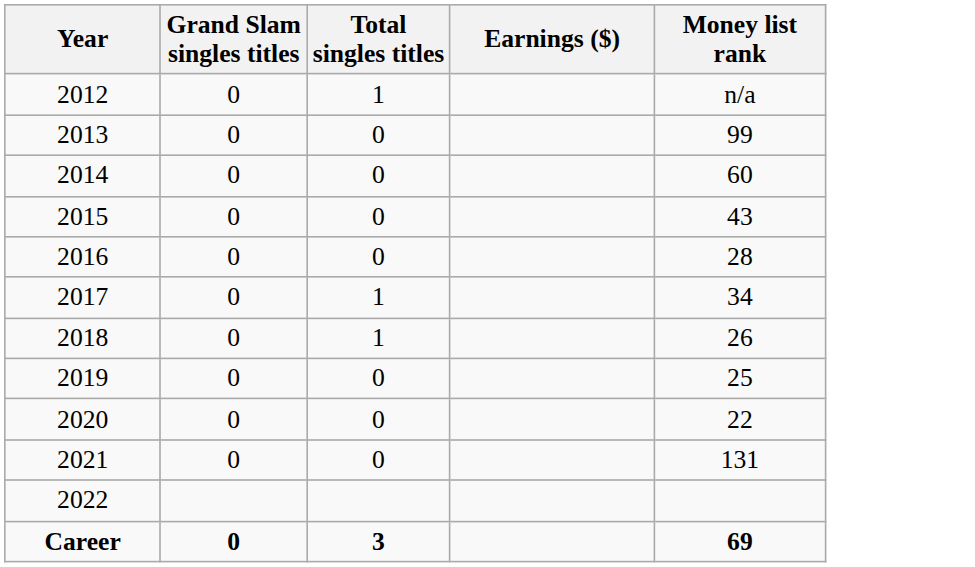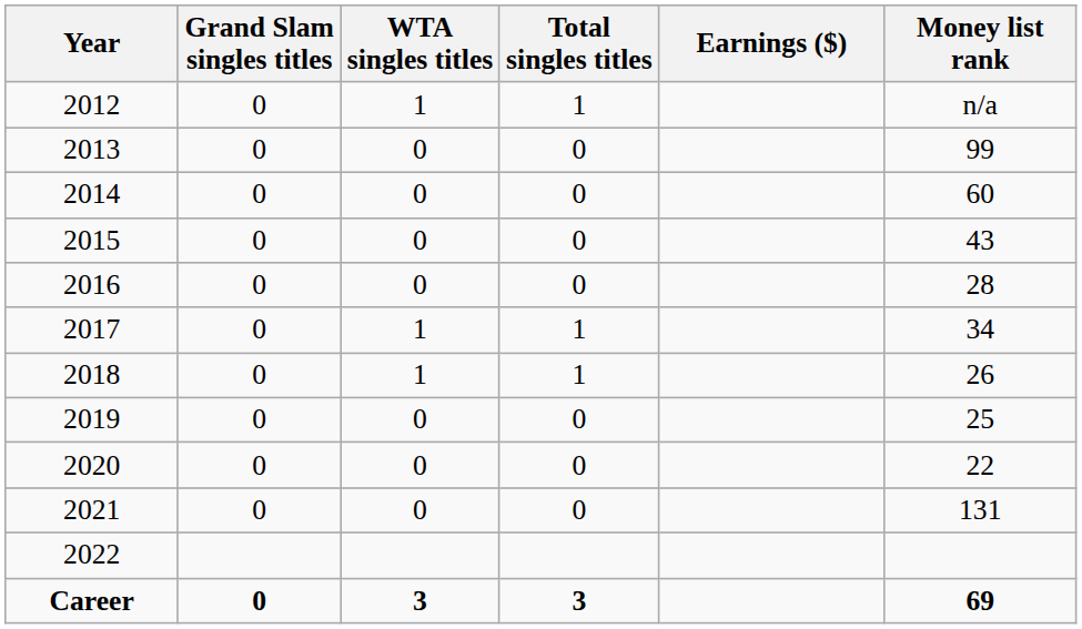+ column: WTA singles titles | 1 | 0 | 0 | 0 | 0 | 1 | 1 | 0 | 0 | 0 | 3
